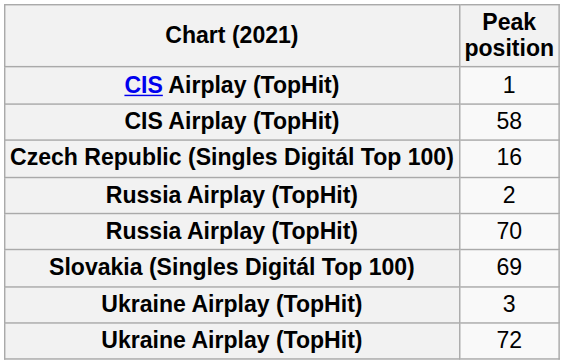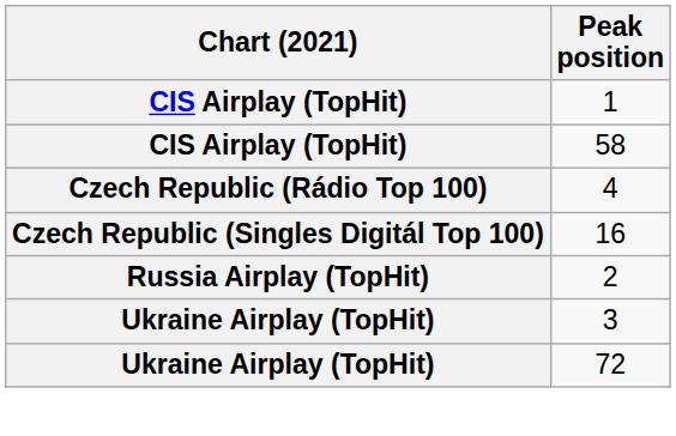+ row: Czech Republic (Rádio Top 100) | 4
- row: Russia Airplay (TopHit) | 70
- row: Slovakia (Singles Digitál Top 100) | 69
